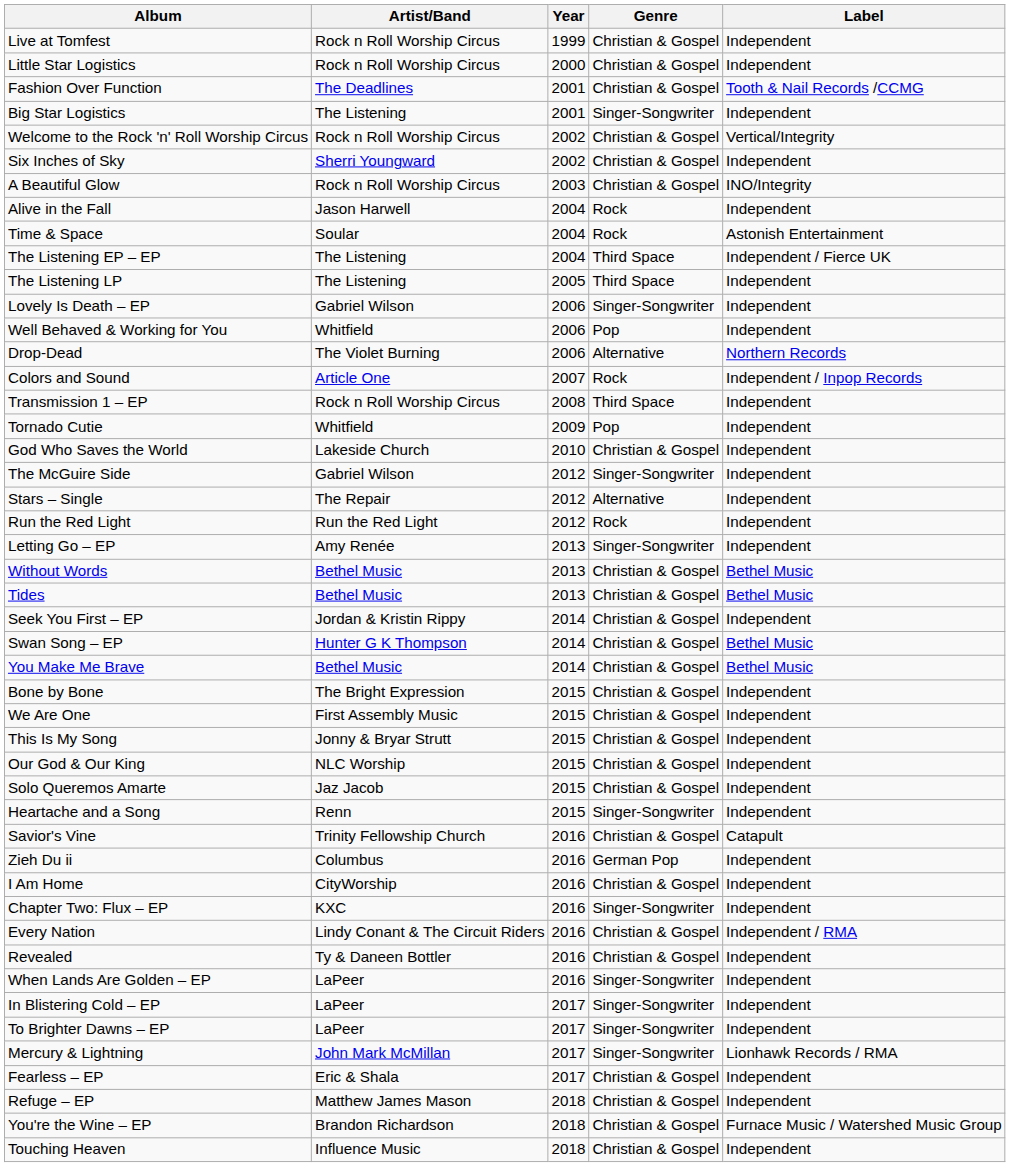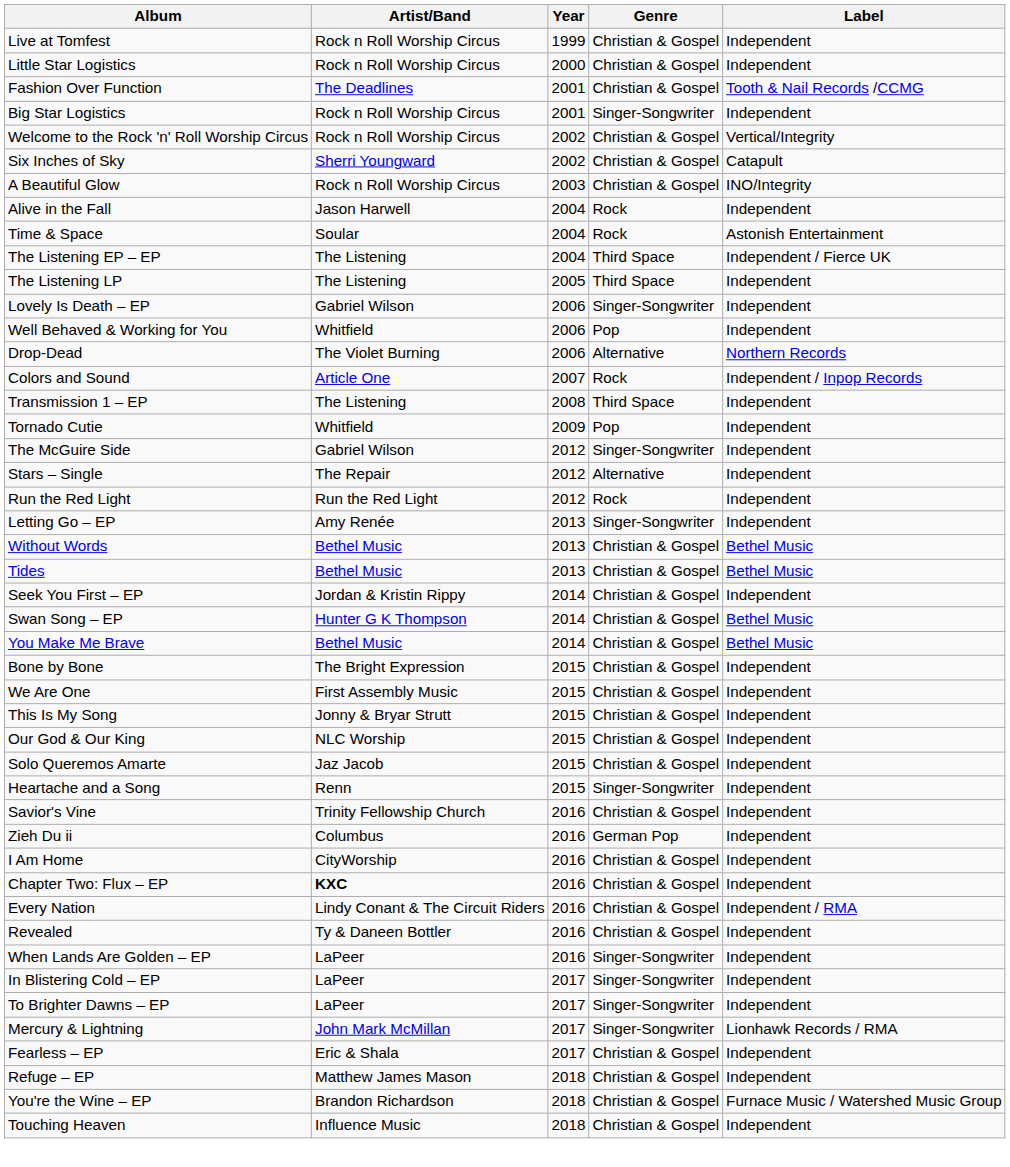Big Star Logistics | Artist/Band: The Listening -> Rock n Roll Worship Circus
Six Inches of Sky | Label: Independent -> Catapult
Transmission 1 – EP | Artist/Band: Rock n Roll Worship Circus -> The Listening
- row: God Who Saves the World | Lakeside Church | 2010 | Christian & Gospel | Independent
Savior's Vine | Label: Catapult -> Independent
Chapter Two: Flux – EP | Artist/Band: normal -> bold
Chapter Two: Flux – EP | Genre: Singer-Songwriter -> Christian & Gospel
